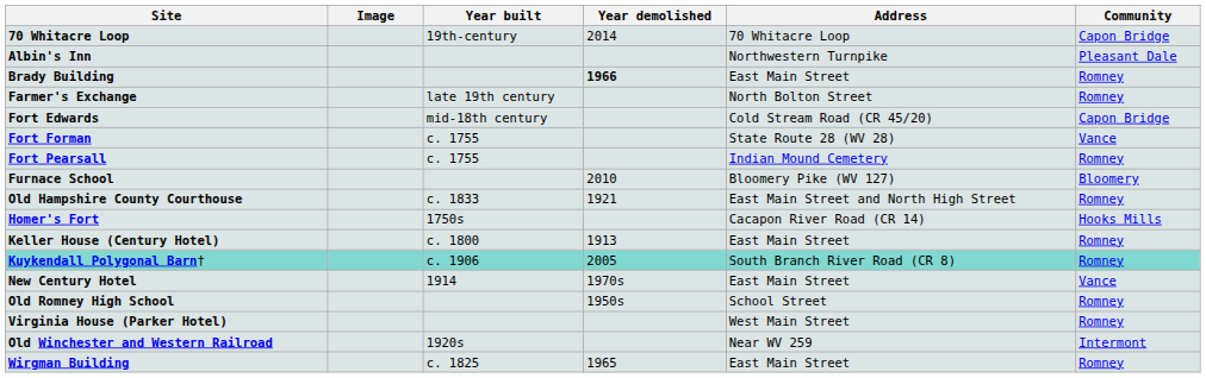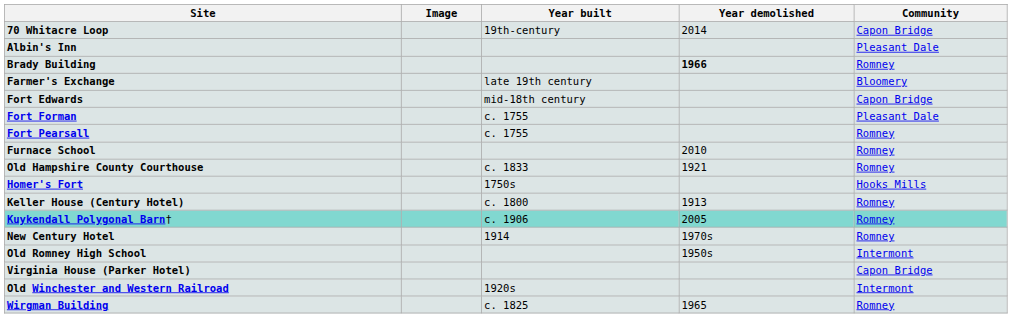- column: Address | 70 Whitacre Loop | Northwestern Turnpike | East Main Street | North Bolton Street | Cold Stream Road (CR 45/20) | State Route 28 (WV 28) | Indian Mound Cemetery | Bloomery Pike (WV 127) | East Main Street and North High Street | Cacapon River Road (CR 14) | East Main Street | South Branch River Road (CR 8) | East Main Street | School Street | West Main Street | Near WV 259 | East Main Street
Farmer's Exchange | Community: Romney -> Bloomery
Fort Forman | Community: Vance -> Pleasant Dale
Furnace School | Community: Bloomery -> Romney
New Century Hotel | Community: Vance -> Romney
Old Romney High School | Community: Romney -> Intermont
Virginia House (Parker Hotel) | Community: Romney -> Capon Bridge
